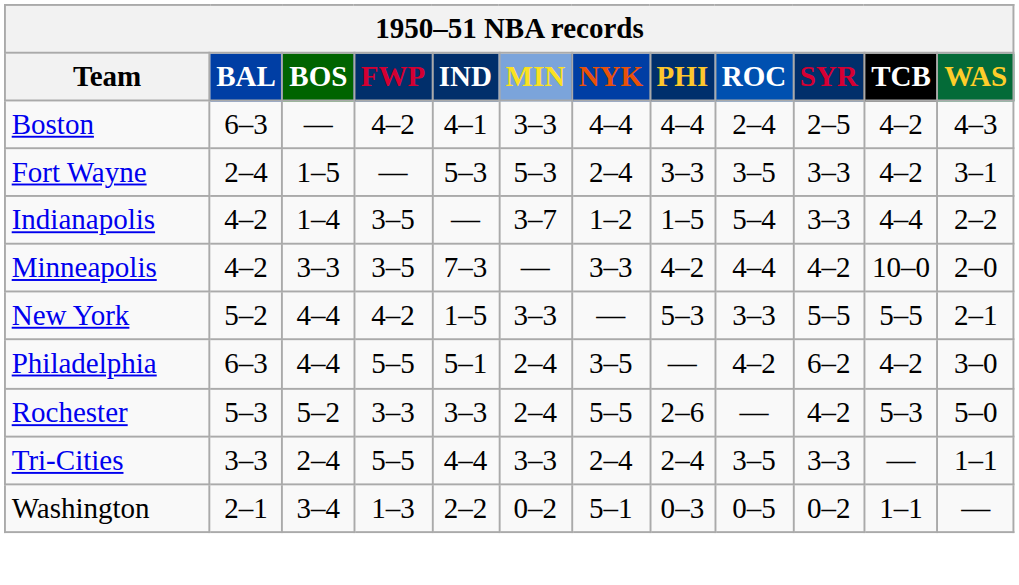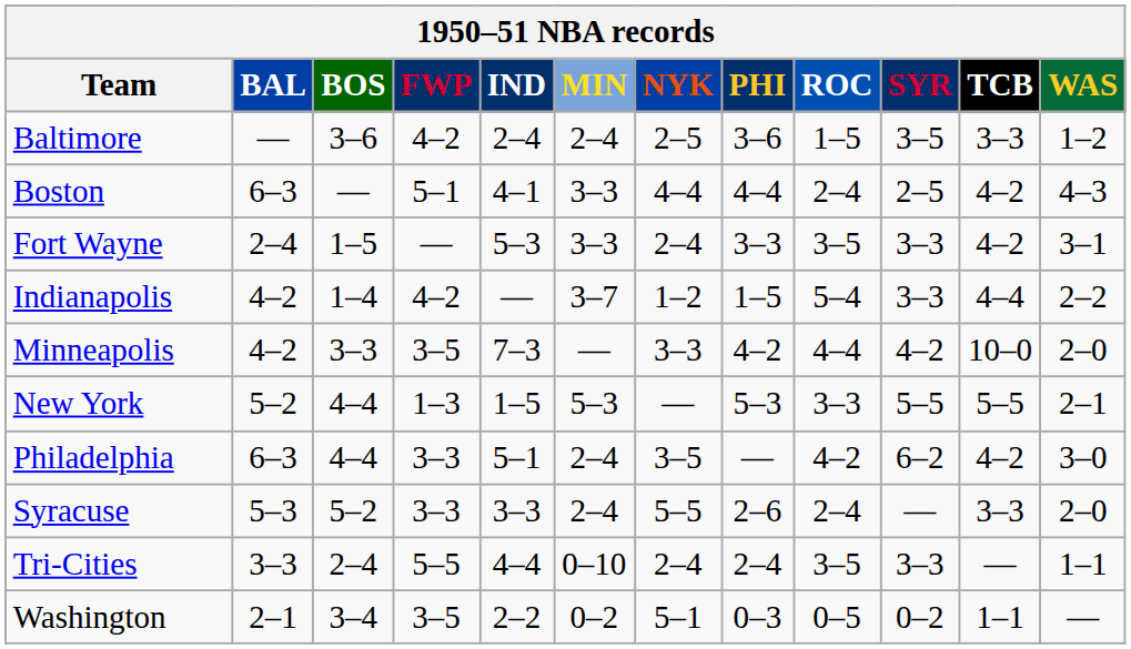+ row: Baltimore | — | 3–6 | 4–2 | 2–4 | 2–4 | 2–5 | 3–6 | 1–5 | 3–5 | 3–3 | 1–2
Boston | FWP: 4–2 -> 5–1
Fort Wayne | MIN: 5–3 -> 3–3
Indianapolis | FWP: 3–5 -> 4–2
New York | FWP: 4–2 -> 1–3
New York | MIN: 3–3 -> 5–3
Philadelphia | FWP: 5–5 -> 3–3
- row: Rochester | 5–3 | 5–2 | 3–3 | 3–3 | 2–4 | 5–5 | 2–6 | — | 4–2 | 5–3 | 5–0
+ row: Syracuse | 5–3 | 5–2 | 3–3 | 3–3 | 2–4 | 5–5 | 2–6 | 2–4 | — | 3–3 | 2–0
Tri-Cities | MIN: 3–3 -> 0–10
Washington | FWP: 1–3 -> 3–5
